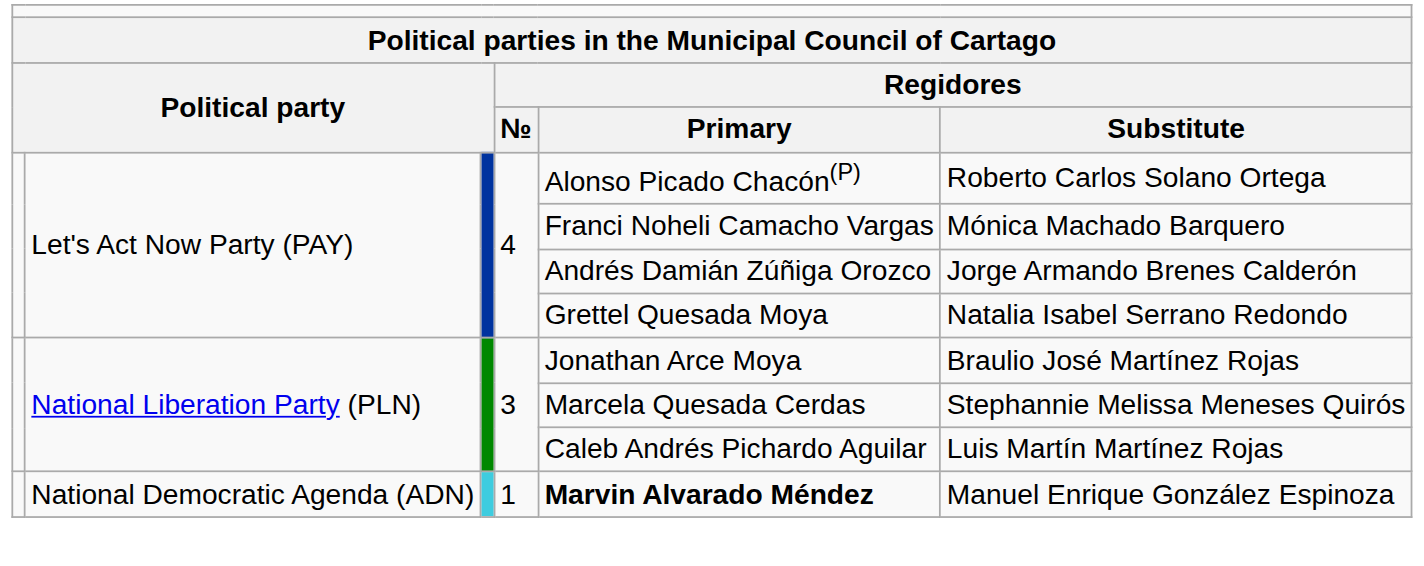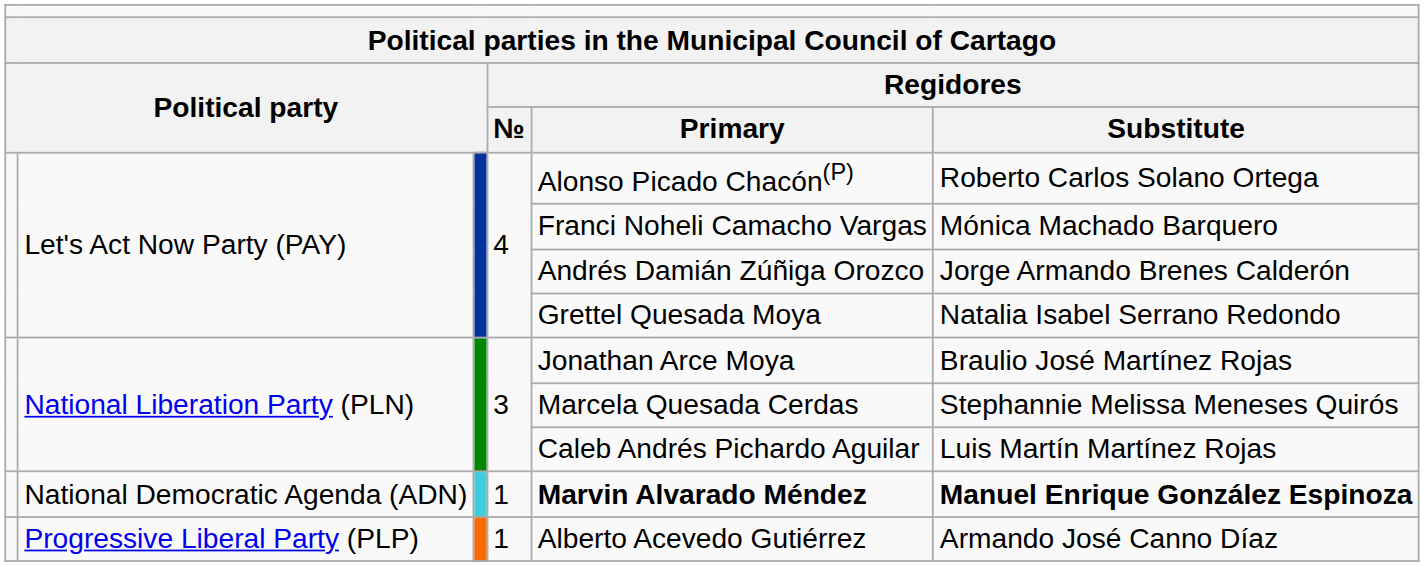National Democratic Agenda (ADN) | column 6: normal -> bold
+ row: Progressive Liberal Party (PLP) | 1 | Alberto Acevedo Gutiérrez | Armando José Canno Díaz
